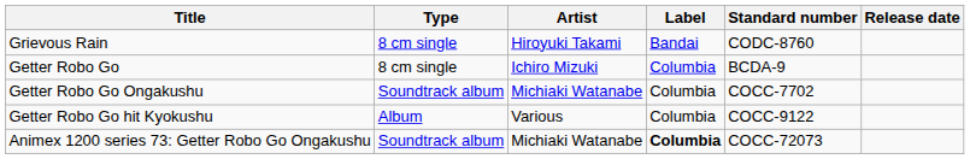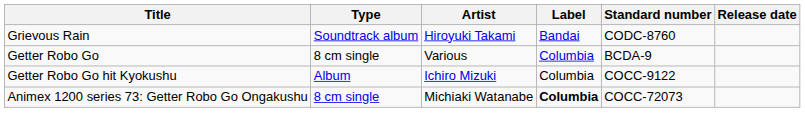Grievous Rain | Type: 8 cm single -> Soundtrack album
Getter Robo Go | Artist: Ichiro Mizuki -> Various
- row: Getter Robo Go Ongakushu | Soundtrack album | Michiaki Watanabe | Columbia | COCC-7702
Getter Robo Go hit Kyokushu | Artist: Various -> Ichiro Mizuki
Animex 1200 series 73: Getter Robo Go Ongakushu | Type: Soundtrack album -> 8 cm single
